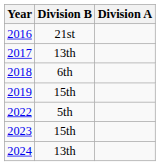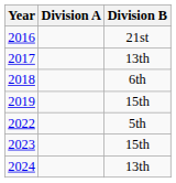columns swapped: Division A <-> Division B
